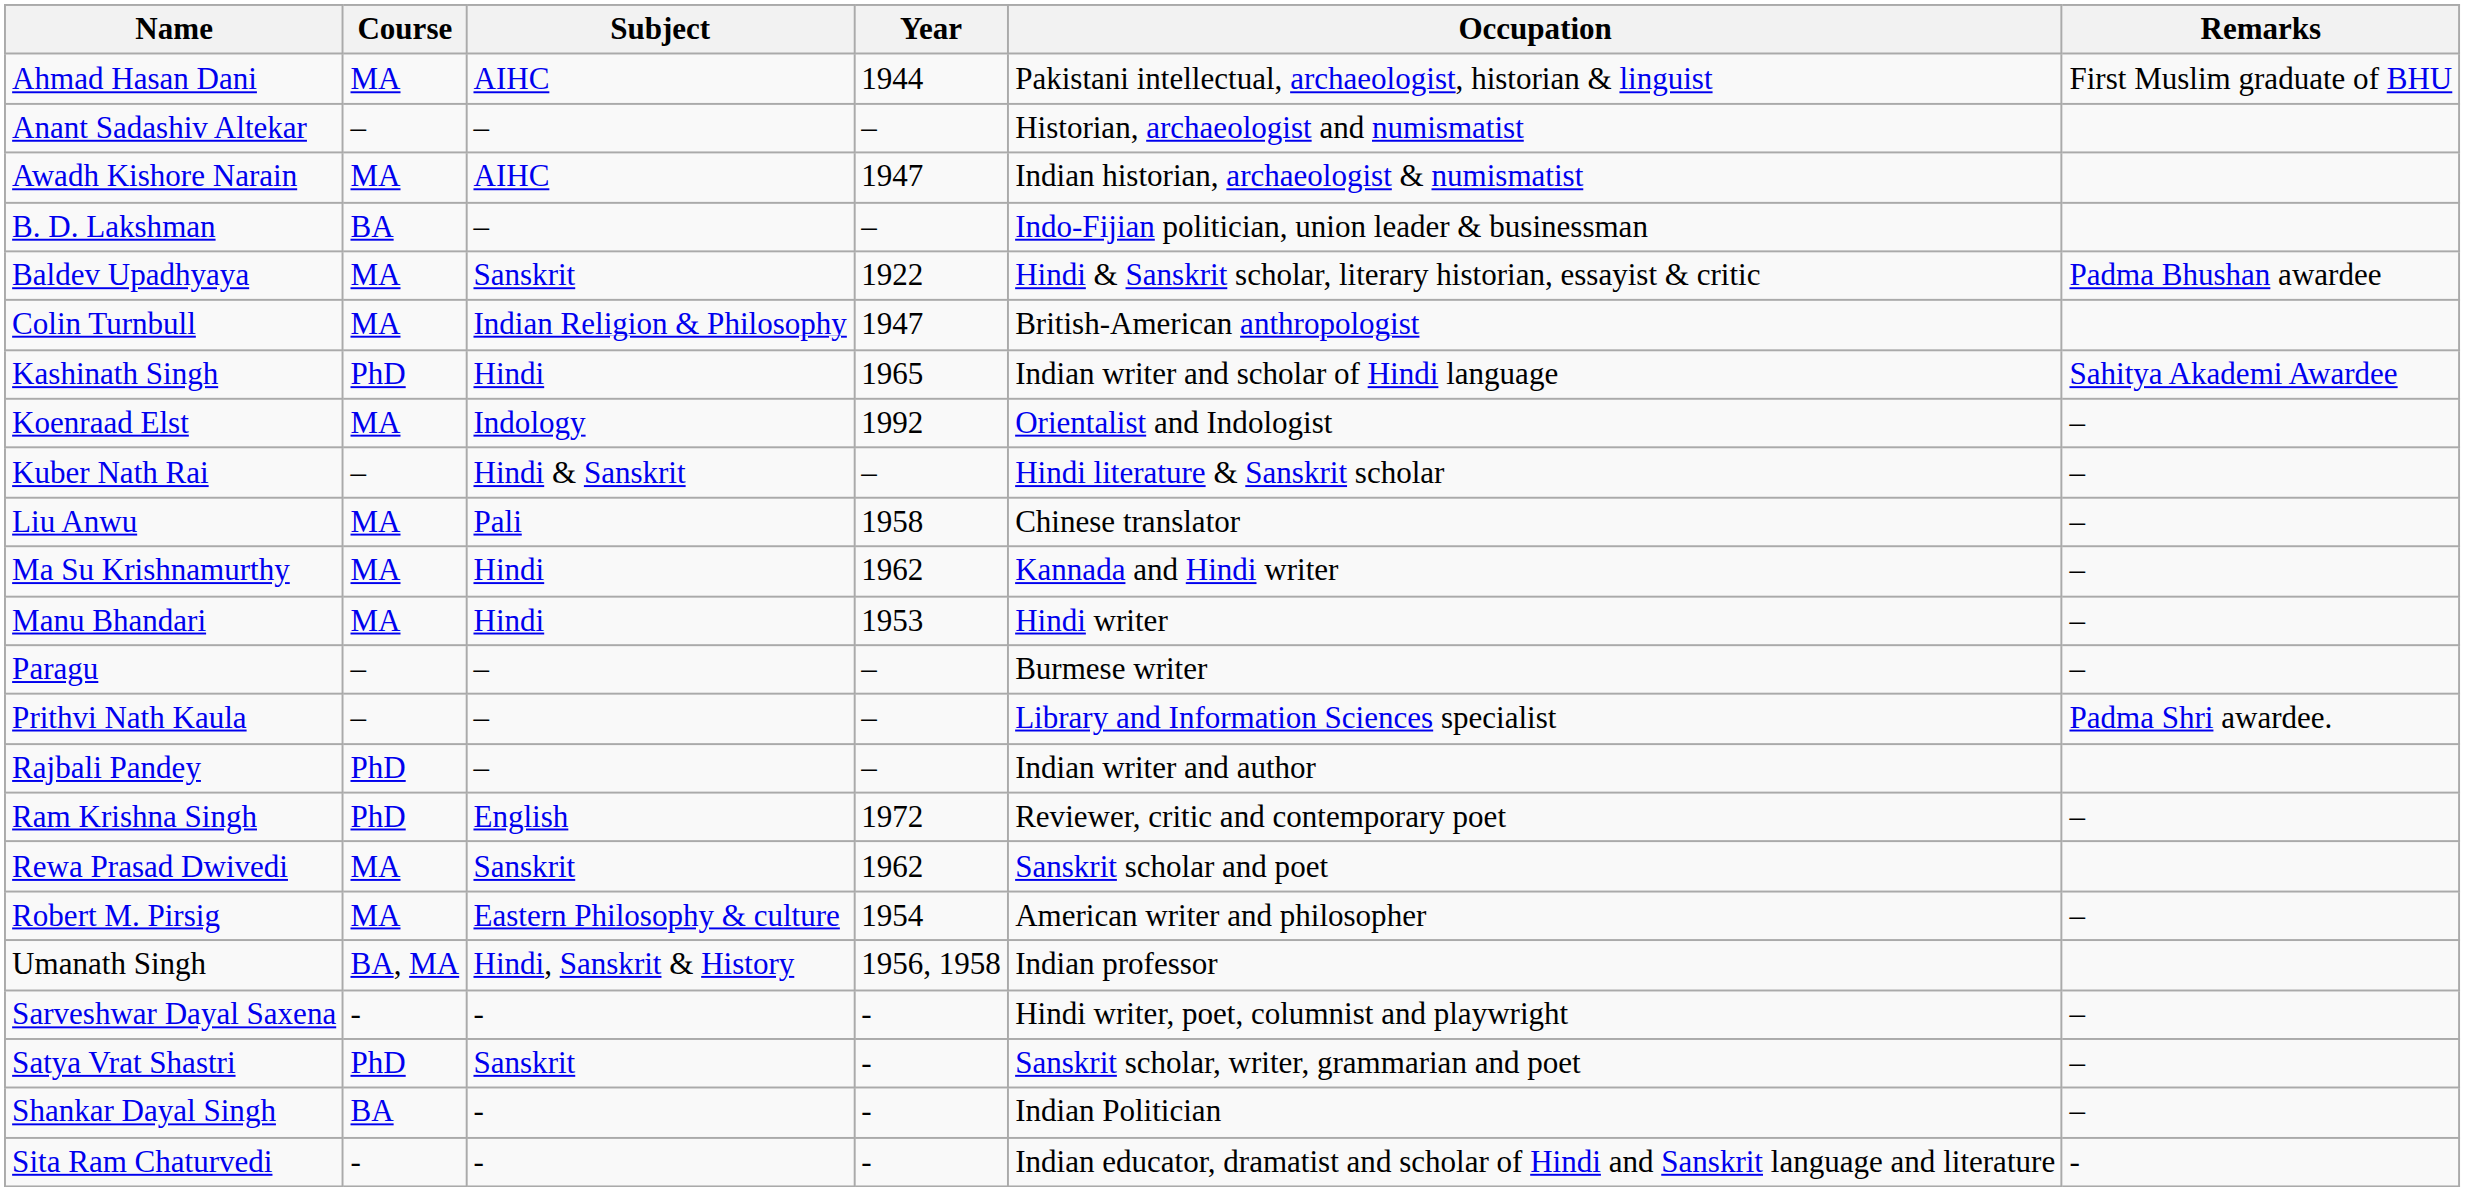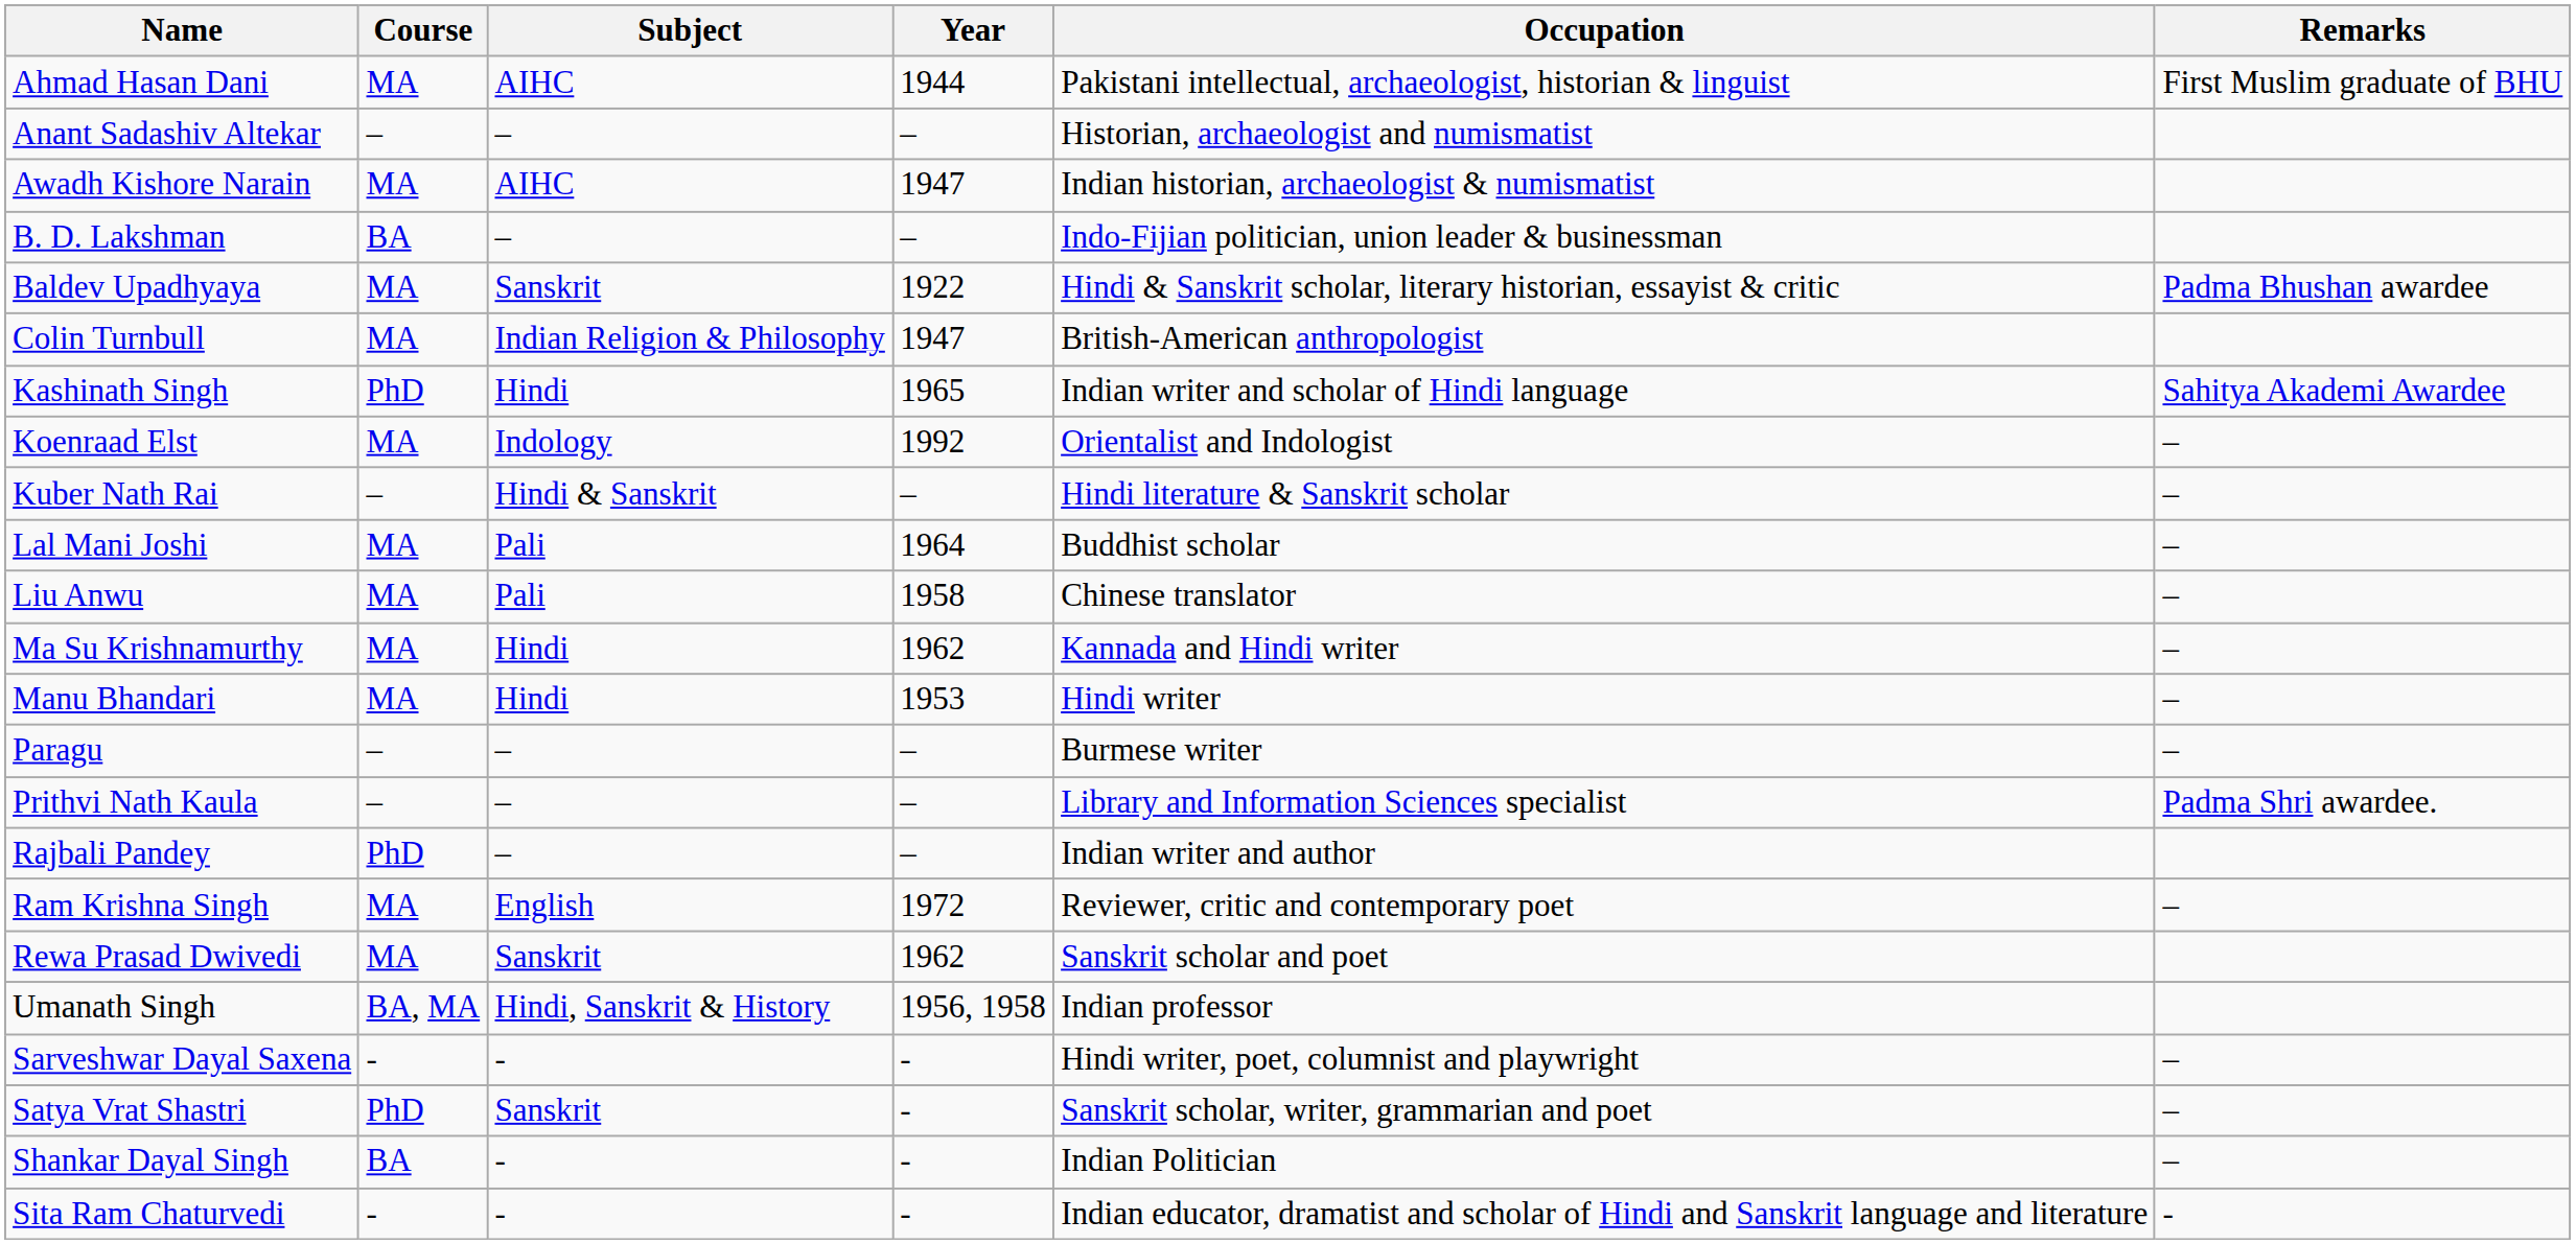+ row: Lal Mani Joshi | MA | Pali | 1964 | Buddhist scholar | –
Ram Krishna Singh | Course: PhD -> MA
- row: Robert M. Pirsig | MA | Eastern Philosophy & culture | 1954 | American writer and philosopher | –
